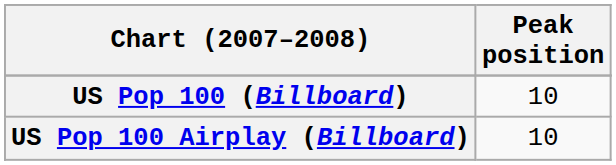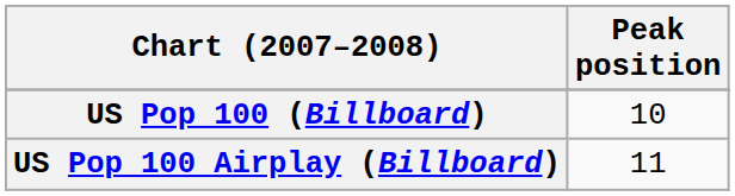US Pop 100 Airplay (Billboard) | Peak position: 10 -> 11
